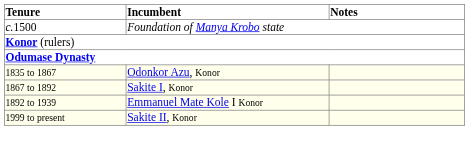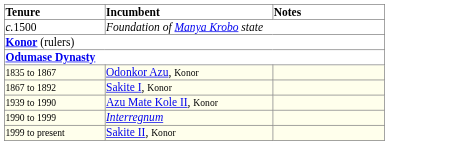- row: 1892 to 1939 | Emmanuel Mate Kole I Konor
+ row: 1939 to 1990 | Azu Mate Kole II, Konor
+ row: 1990 to 1999 | Interregnum
